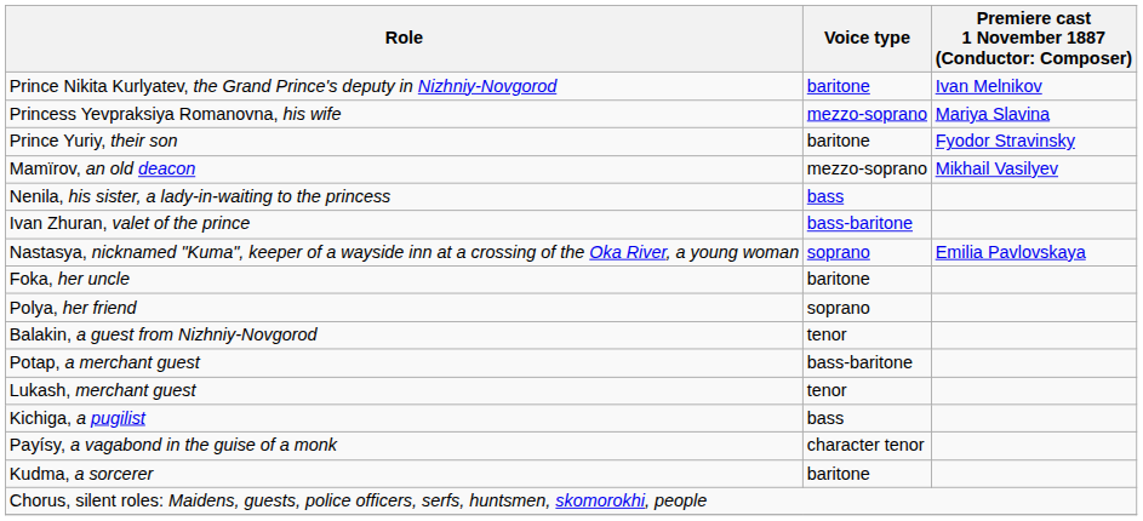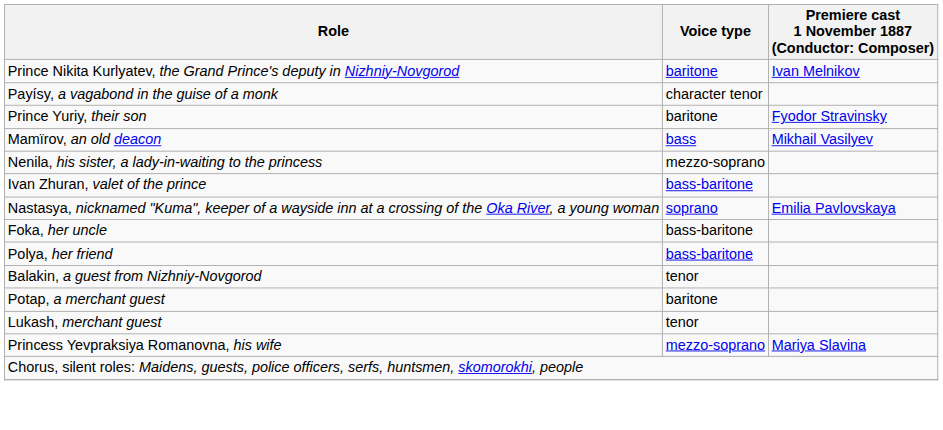rows swapped: Princess Yevpraksiya Romanovna, his wife <-> Payísy, a vagabond in the guise of a monk
Mamïrov, an old deacon | Voice type: mezzo-soprano -> bass
Nenila, his sister, a lady-in-waiting to the princess | Voice type: bass -> mezzo-soprano
Foka, her uncle | Voice type: baritone -> bass-baritone
Polya, her friend | Voice type: soprano -> bass-baritone
Potap, a merchant guest | Voice type: bass-baritone -> baritone
- row: Kichiga, a pugilist | bass
- row: Kudma, a sorcerer | baritone
